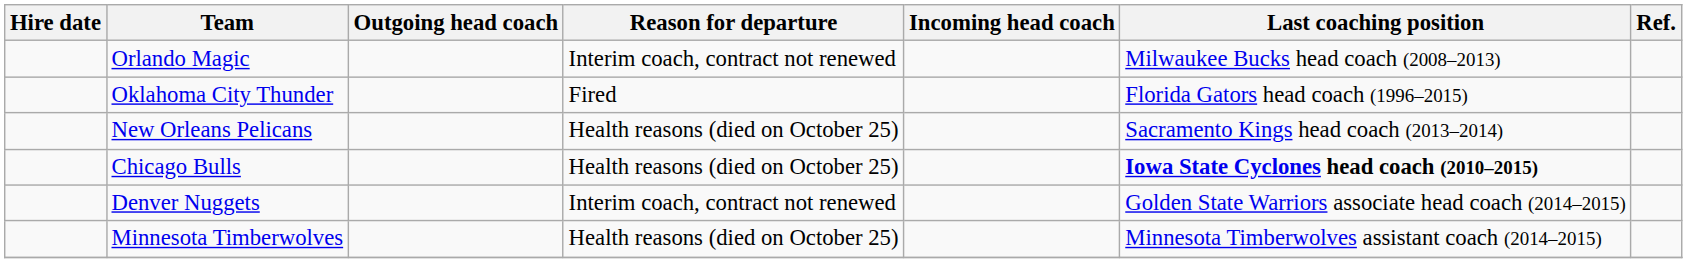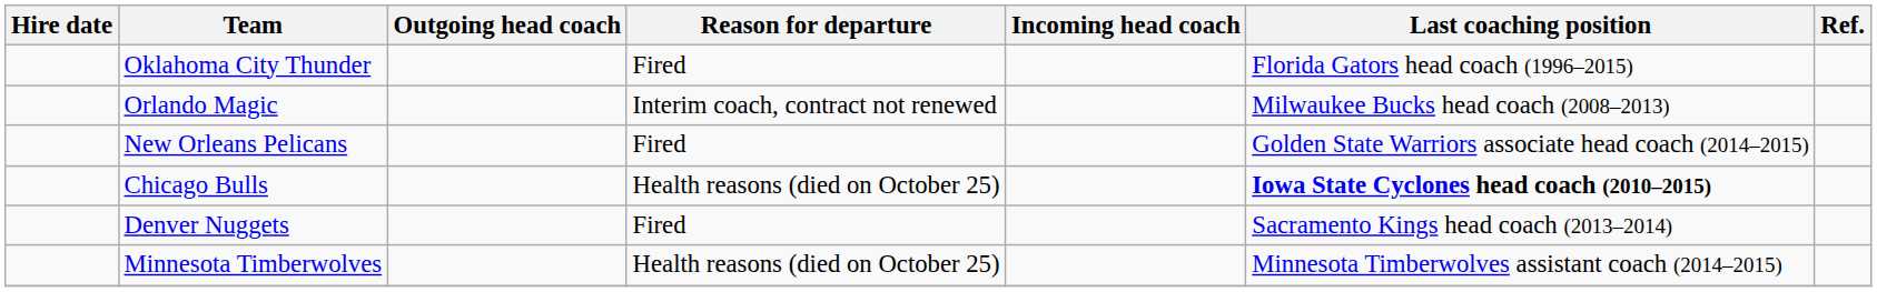rows swapped: Oklahoma City Thunder <-> Orlando Magic
New Orleans Pelicans | Reason for departure: Health reasons (died on October 25) -> Fired
New Orleans Pelicans | Last coaching position: Sacramento Kings head coach (2013–2014) -> Golden State Warriors associate head coach (2014–2015)
Denver Nuggets | Reason for departure: Interim coach, contract not renewed -> Fired
Denver Nuggets | Last coaching position: Golden State Warriors associate head coach (2014–2015) -> Sacramento Kings head coach (2013–2014)
